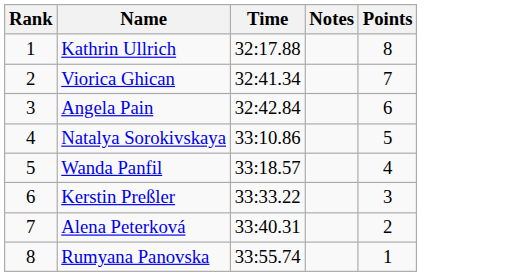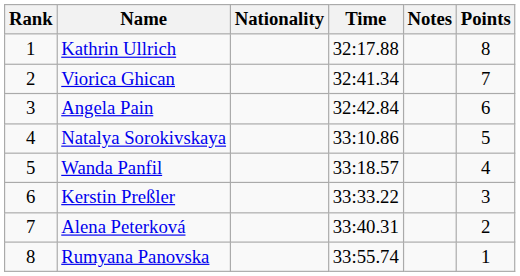+ column: Nationality
